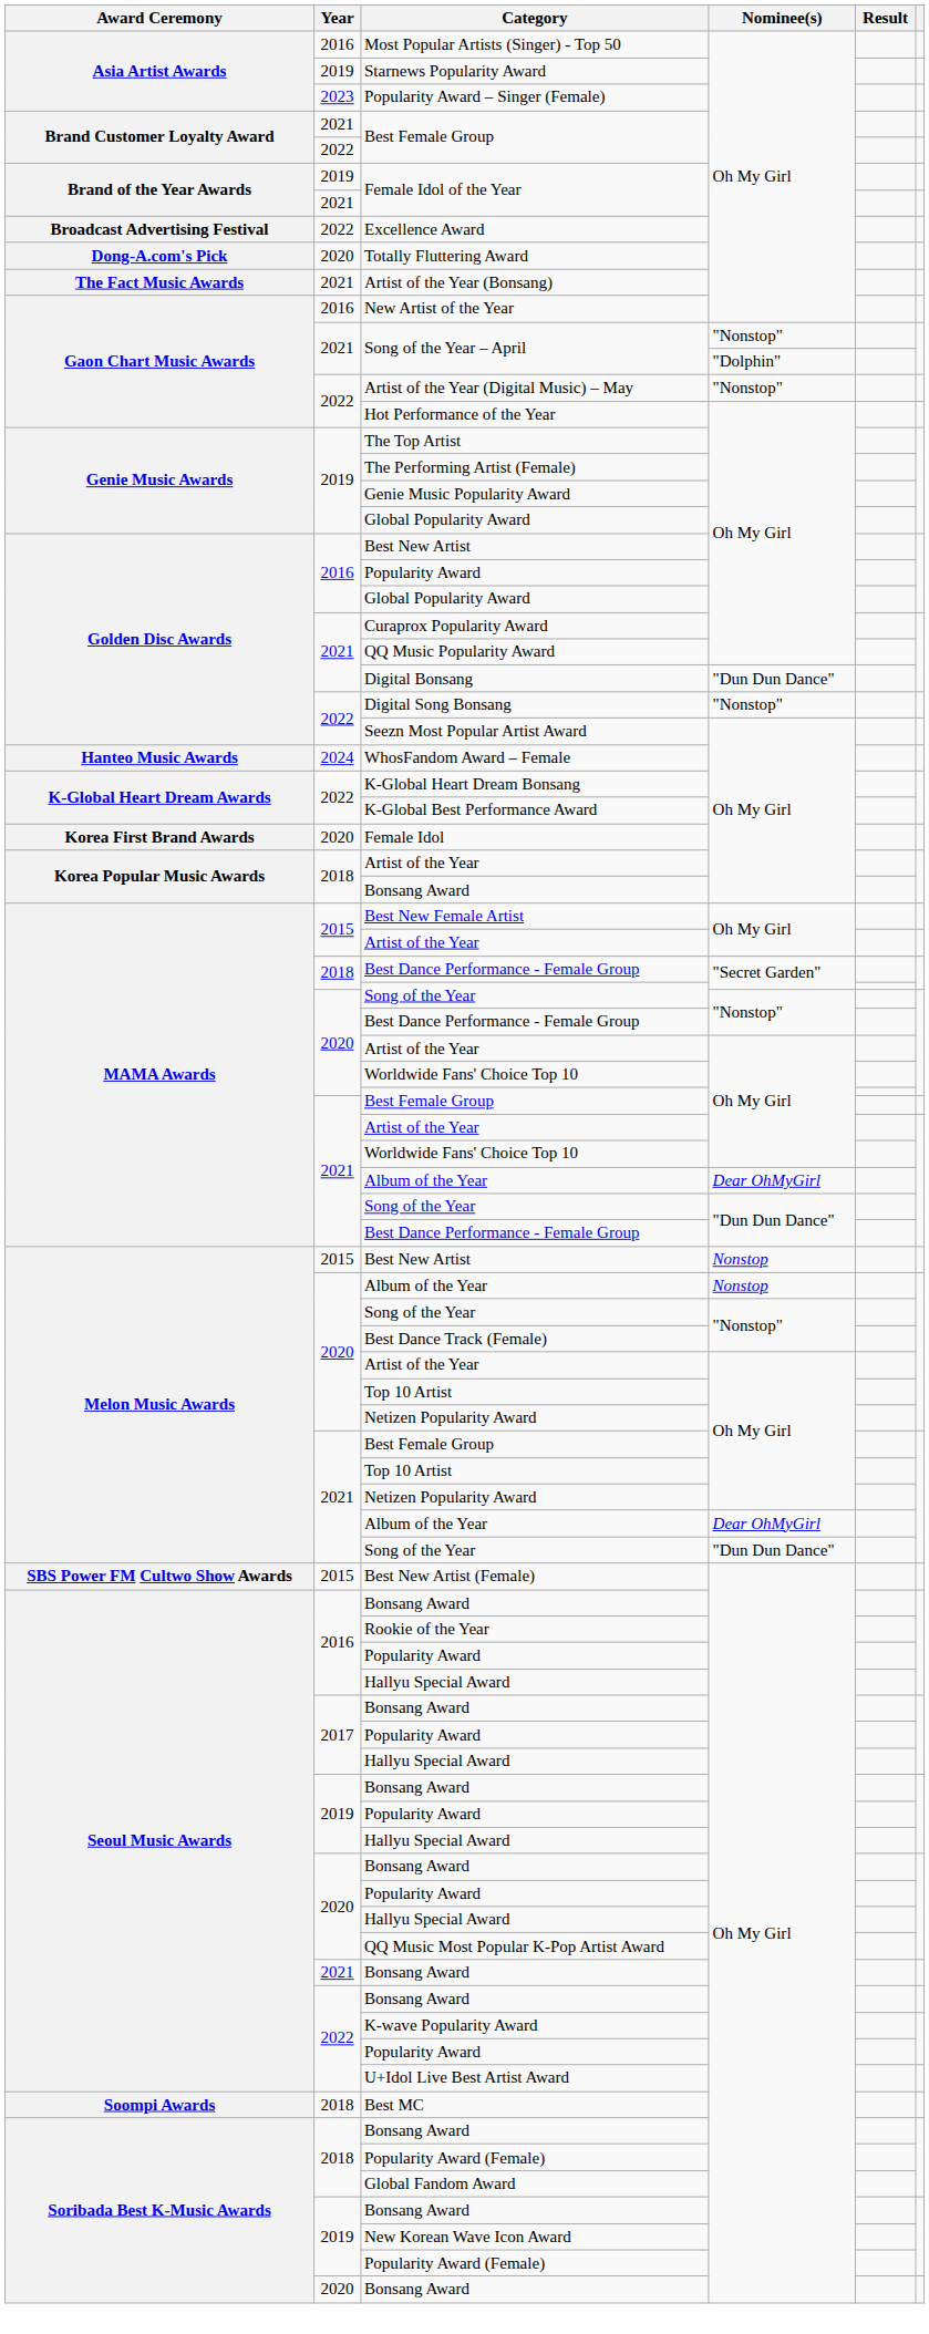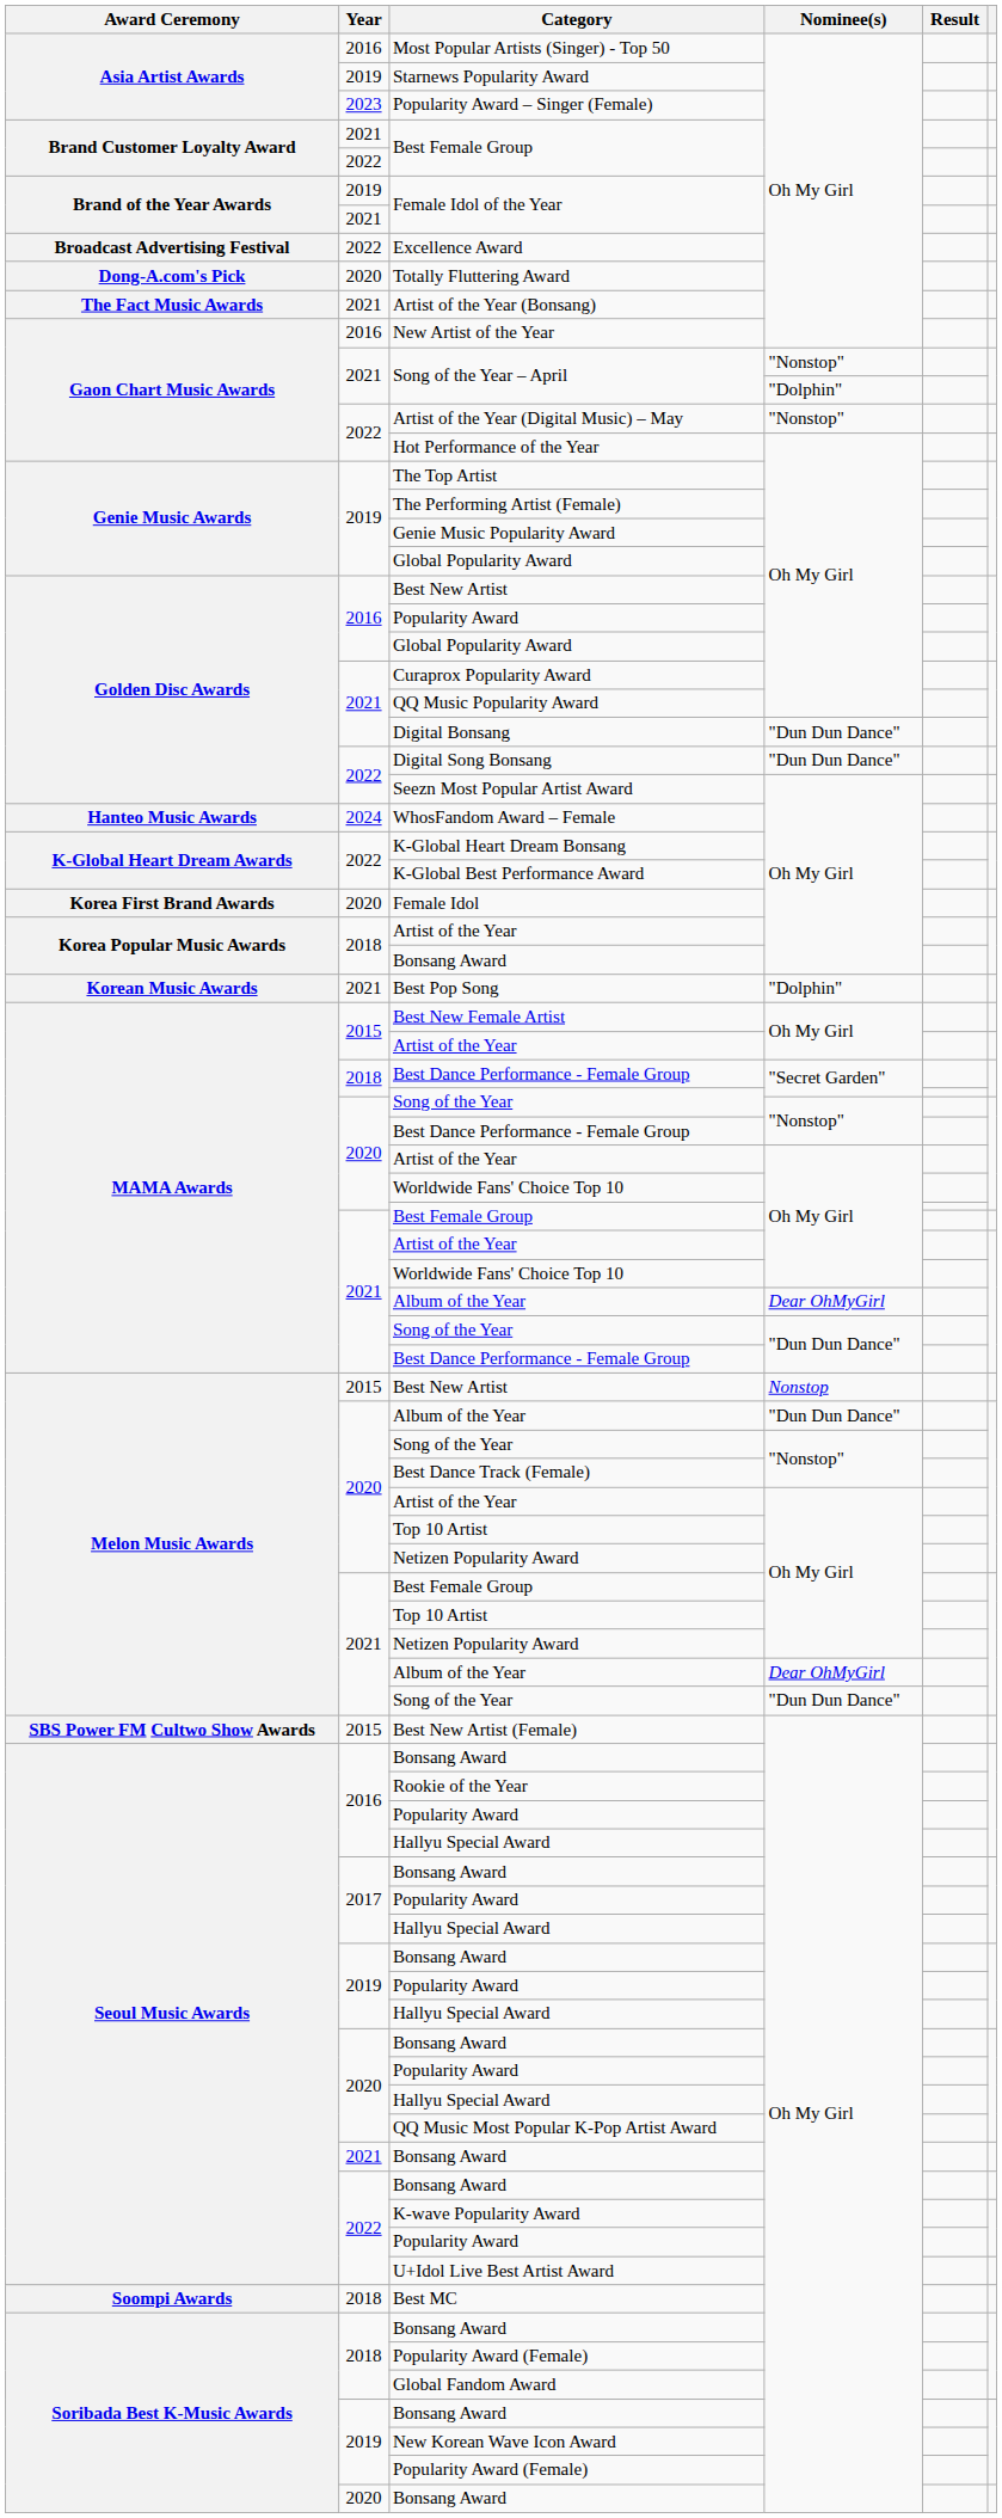Digital Song Bonsang | Nominee(s): "Nonstop" -> "Dun Dun Dance"
+ row: Korean Music Awards | 2021 | Best Pop Song | "Dolphin"
2020 / Album of the Year | Nominee(s): Nonstop -> "Dun Dun Dance"
